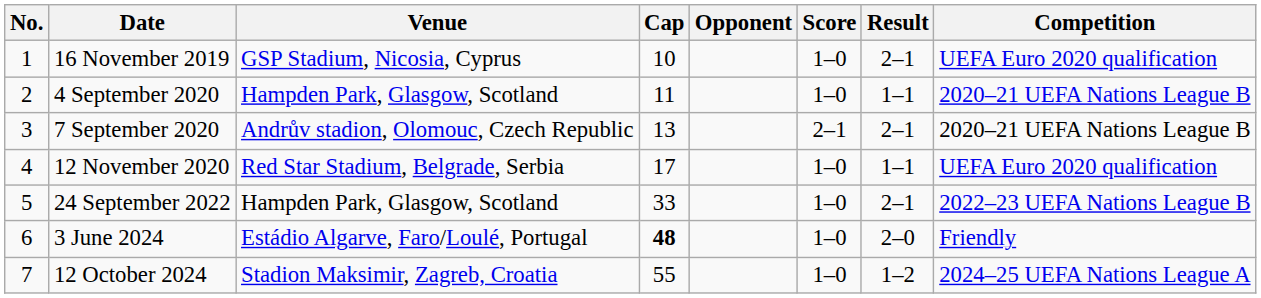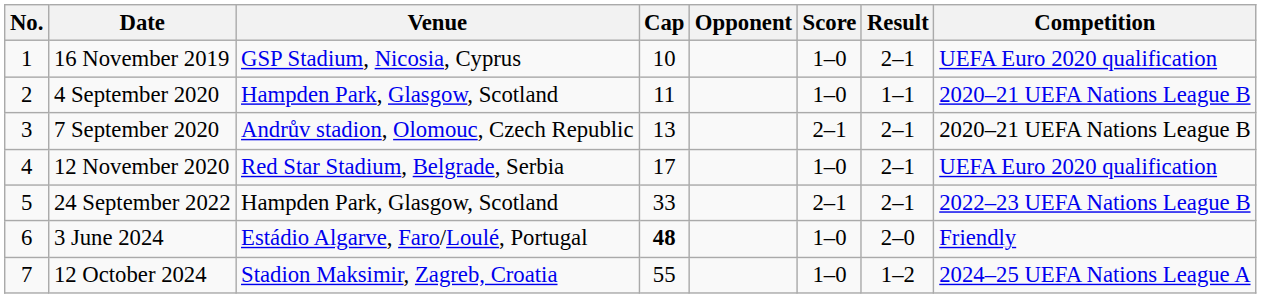12 November 2020 | Result: 1–1 -> 2–1
24 September 2022 | Score: 1–0 -> 2–1
